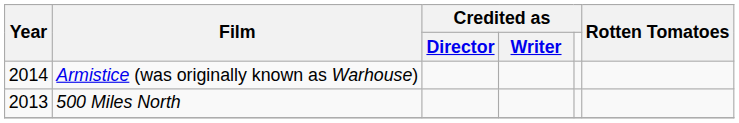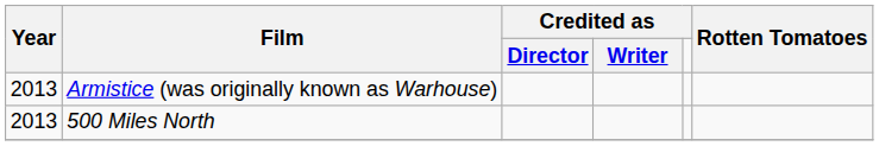Armistice (was originally known as Warhouse) | Year: 2014 -> 2013
